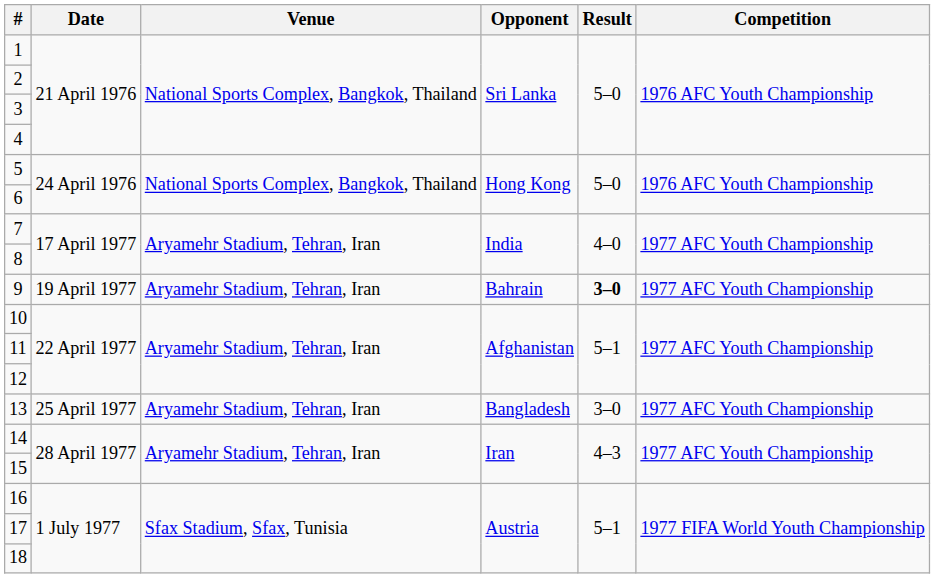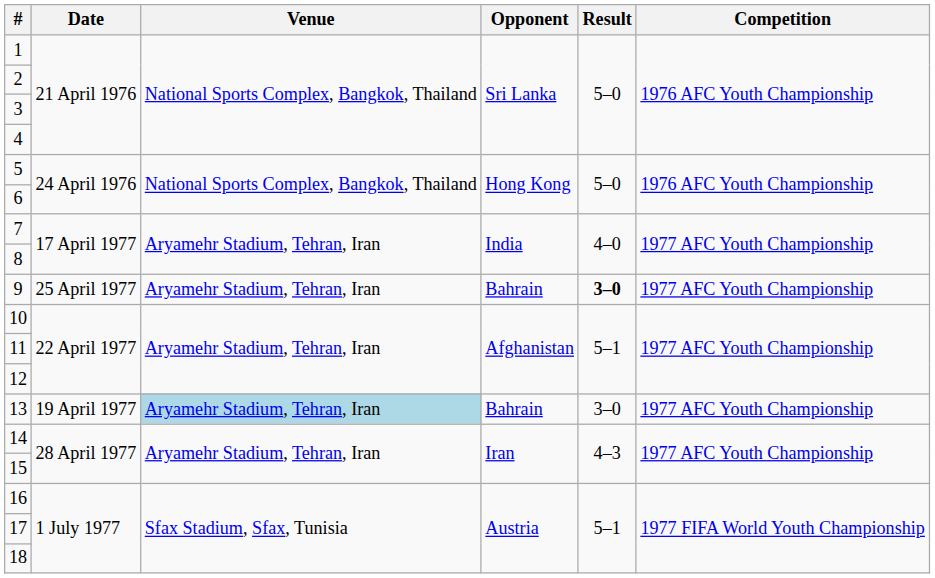9 | Date: 19 April 1977 -> 25 April 1977
13 | Date: 25 April 1977 -> 19 April 1977
13 | Venue: no background -> lightblue background
13 | Opponent: Bangladesh -> Bahrain
